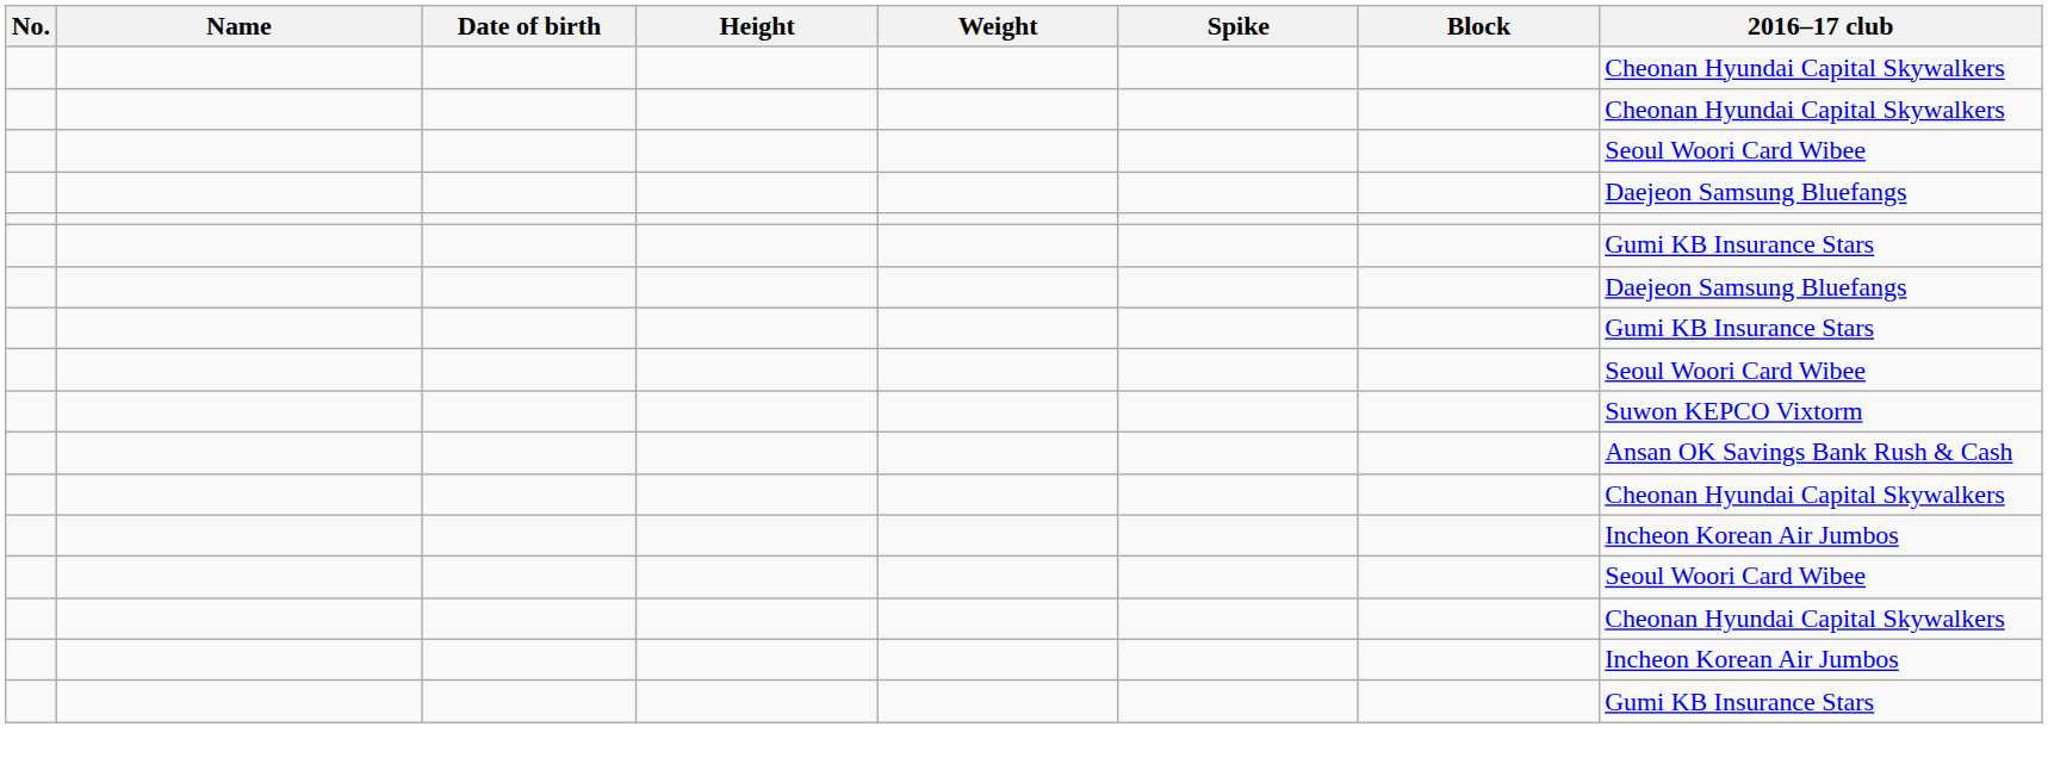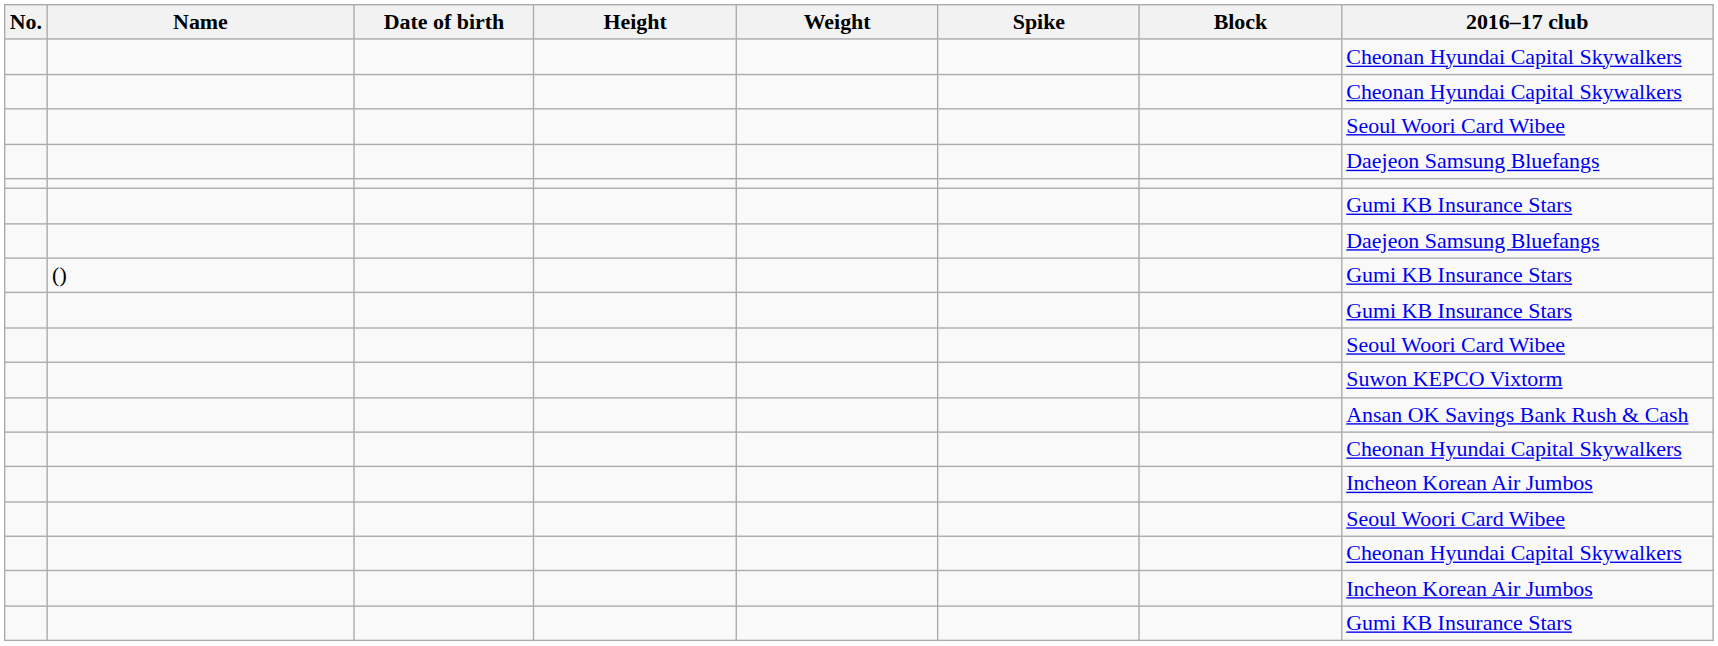+ row: () | Gumi KB Insurance Stars
